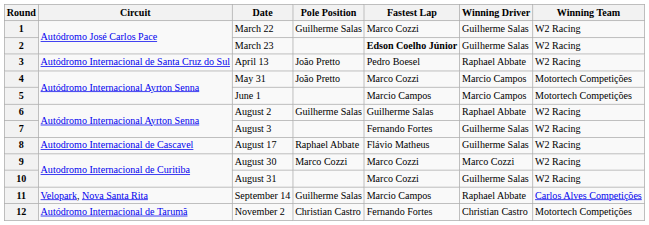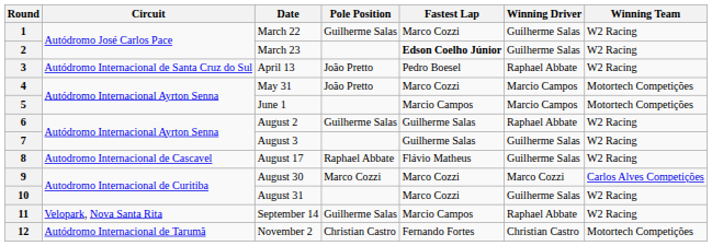7 | Fastest Lap: Fernando Fortes -> Guilherme Salas
9 | Winning Team: W2 Racing -> Carlos Alves Competições
11 | Winning Team: Carlos Alves Competições -> W2 Racing
